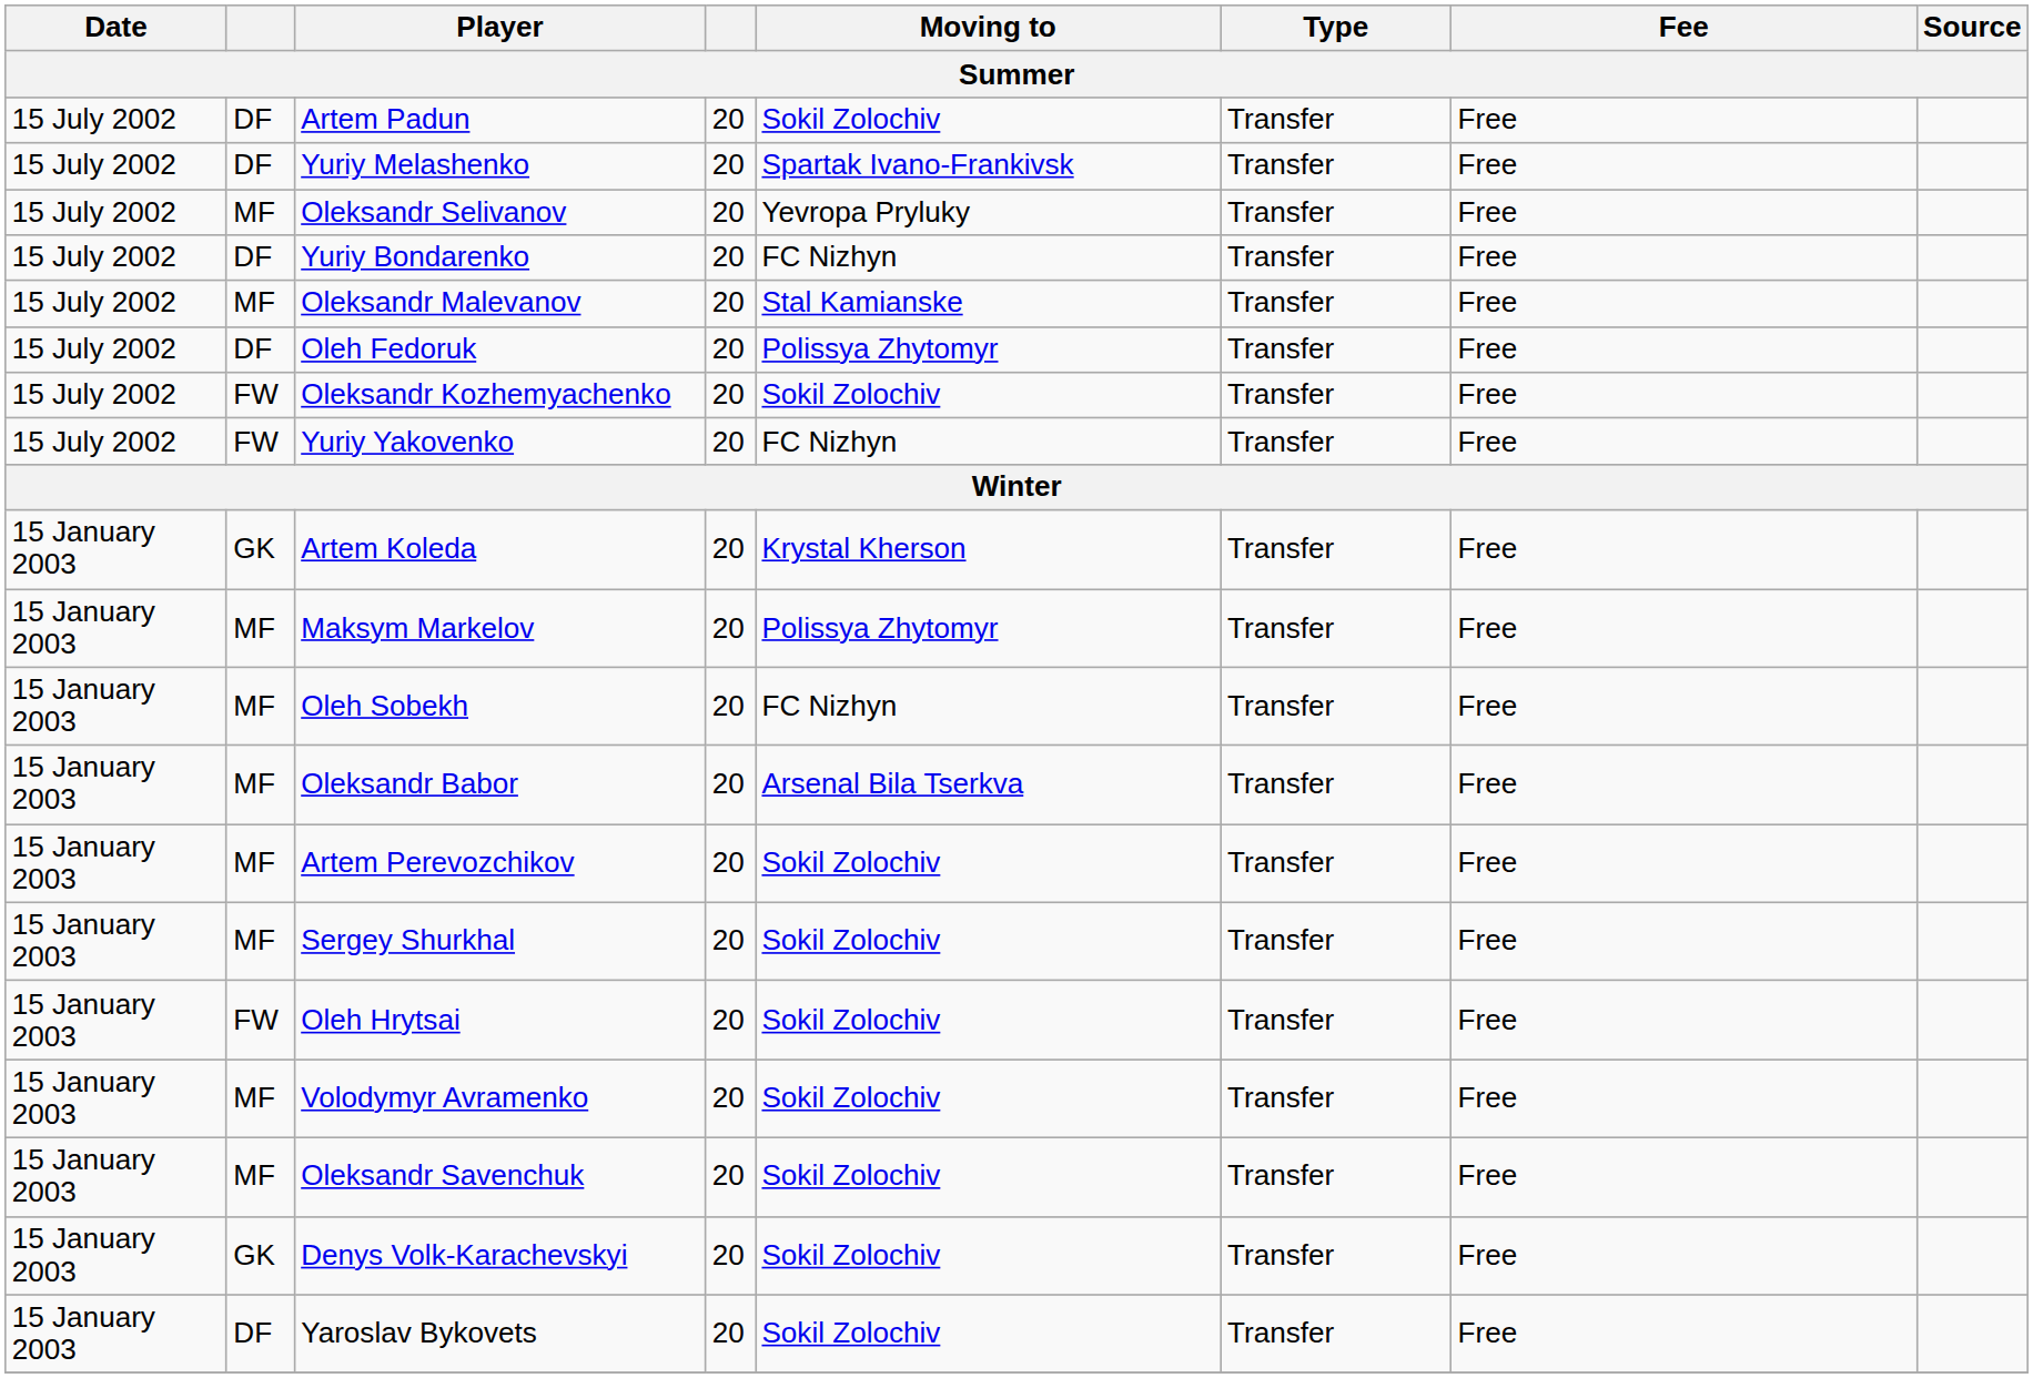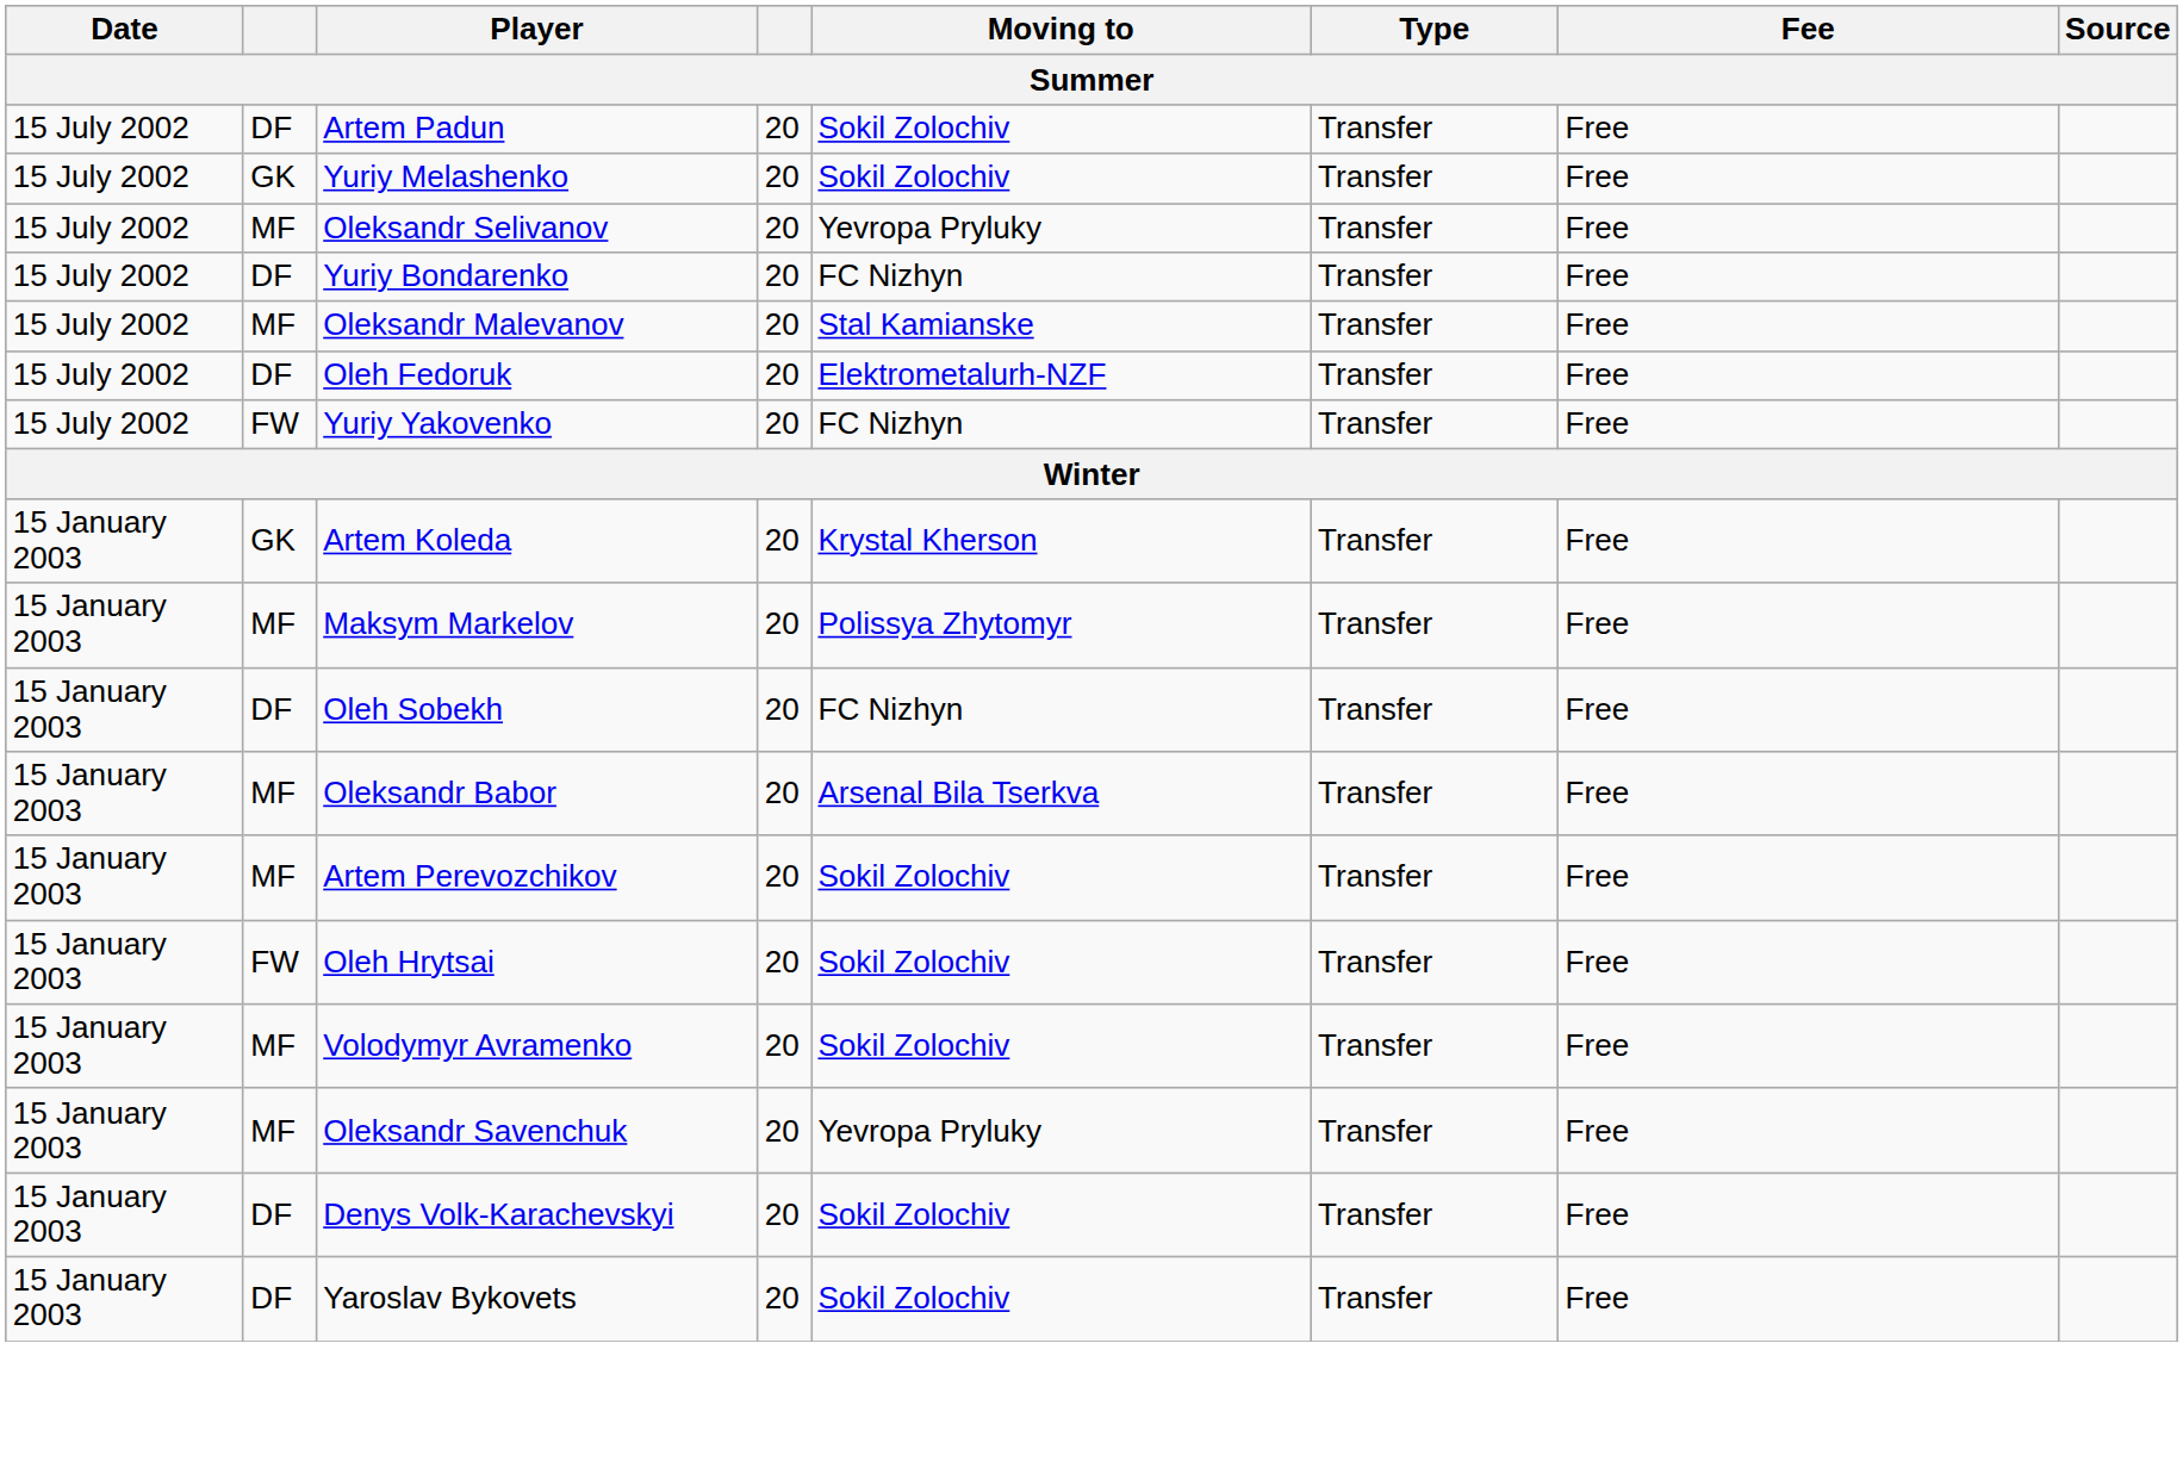Yuriy Melashenko | column 2: DF -> GK
Yuriy Melashenko | Moving to: Spartak Ivano-Frankivsk -> Sokil Zolochiv
Oleh Fedoruk | Moving to: Polissya Zhytomyr -> Elektrometalurh-NZF
- row: 15 July 2002 | FW | Oleksandr Kozhemyachenko | 20 | Sokil Zolochiv | Transfer | Free
Oleh Sobekh | column 2: MF -> DF
- row: 15 January 2003 | MF | Sergey Shurkhal | 20 | Sokil Zolochiv | Transfer | Free
Oleksandr Savenchuk | Moving to: Sokil Zolochiv -> Yevropa Pryluky
Denys Volk-Karachevskyi | column 2: GK -> DF
